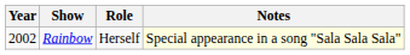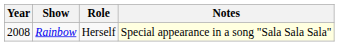Rainbow | Year: 2002 -> 2008
